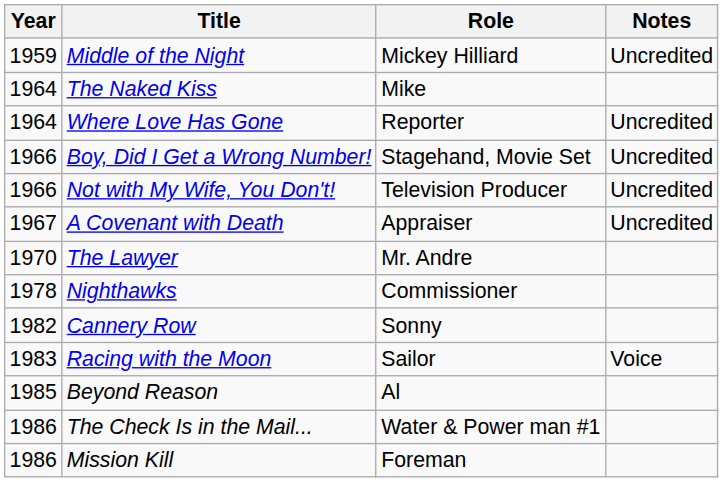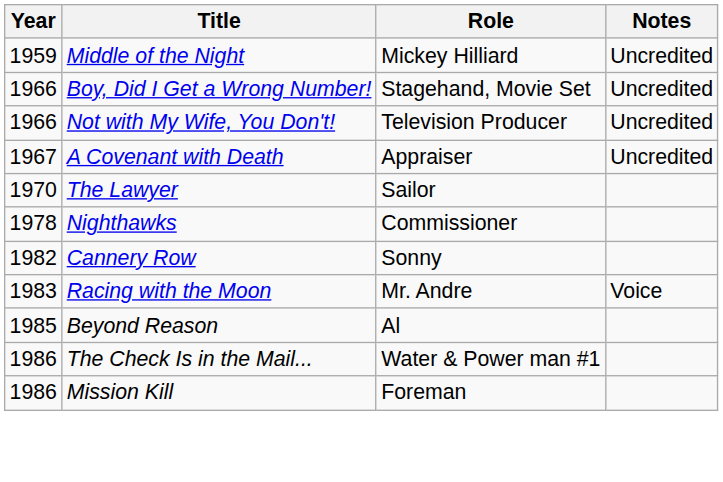- row: 1964 | The Naked Kiss | Mike
- row: 1964 | Where Love Has Gone | Reporter | Uncredited
The Lawyer | Role: Mr. Andre -> Sailor
Racing with the Moon | Role: Sailor -> Mr. Andre
